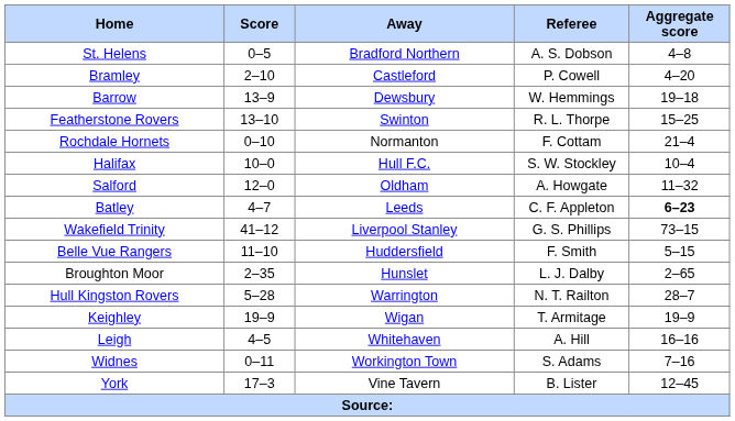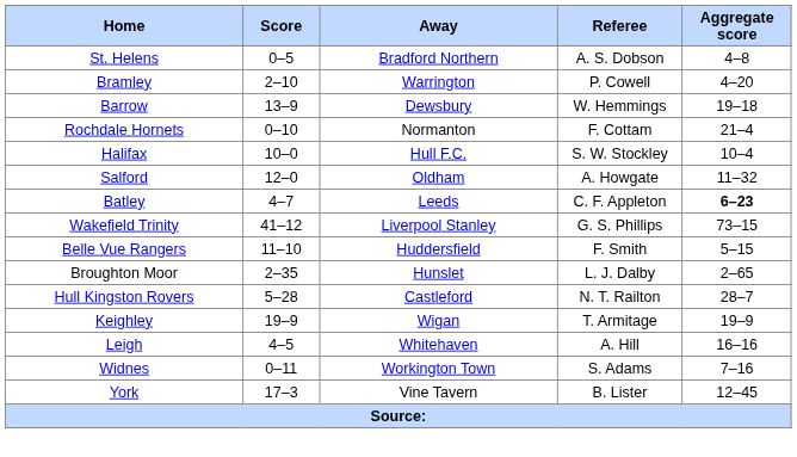Bramley | Away: Castleford -> Warrington
- row: Featherstone Rovers | 13–10 | Swinton | R. L. Thorpe | 15–25
Hull Kingston Rovers | Away: Warrington -> Castleford
